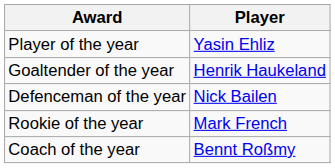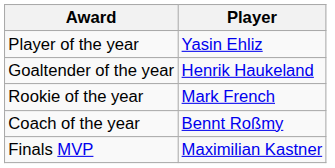- row: Defenceman of the year | Nick Bailen
+ row: Finals MVP | Maximilian Kastner
